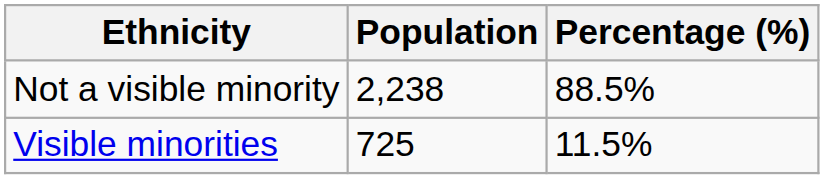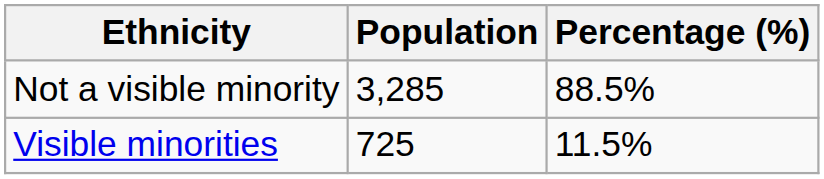Not a visible minority | Population: 2,238 -> 3,285
